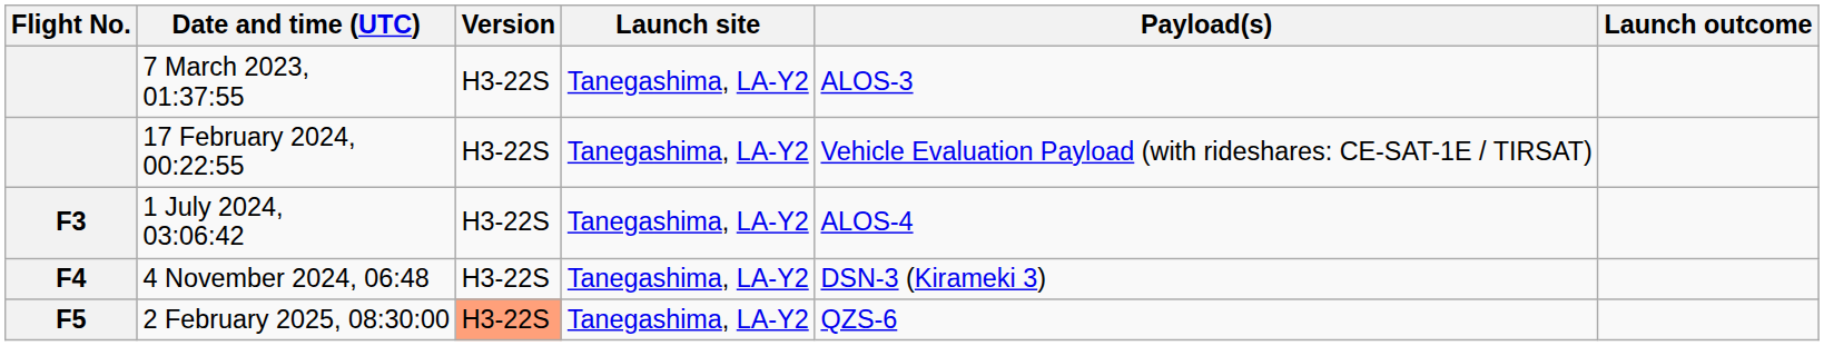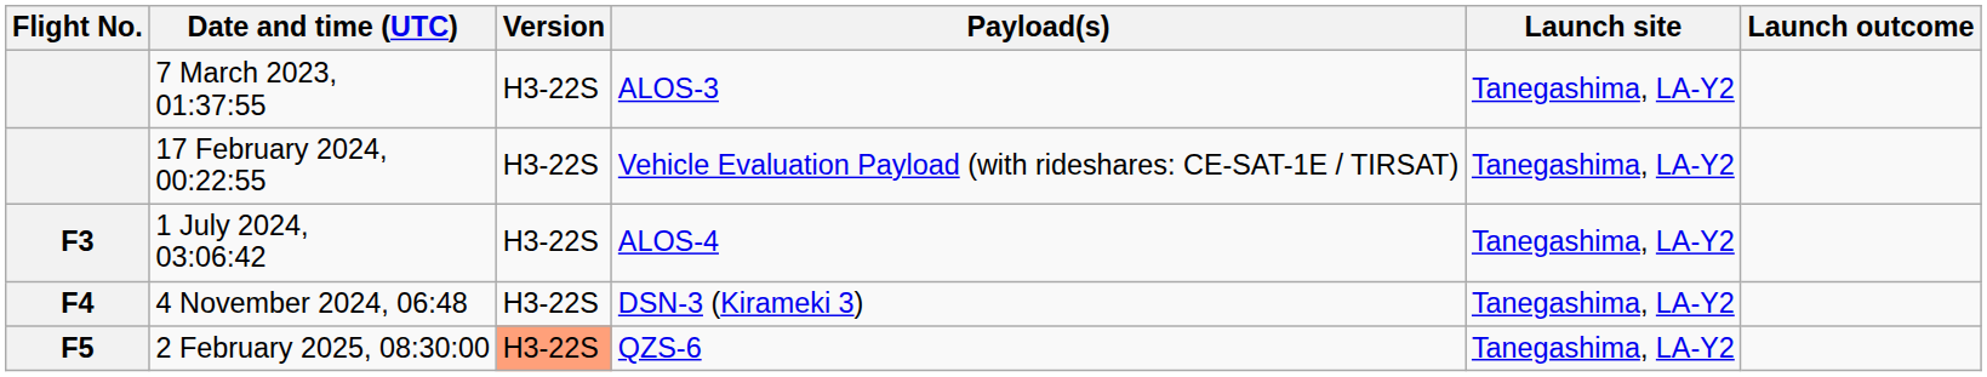columns swapped: Launch site <-> Payload(s)
